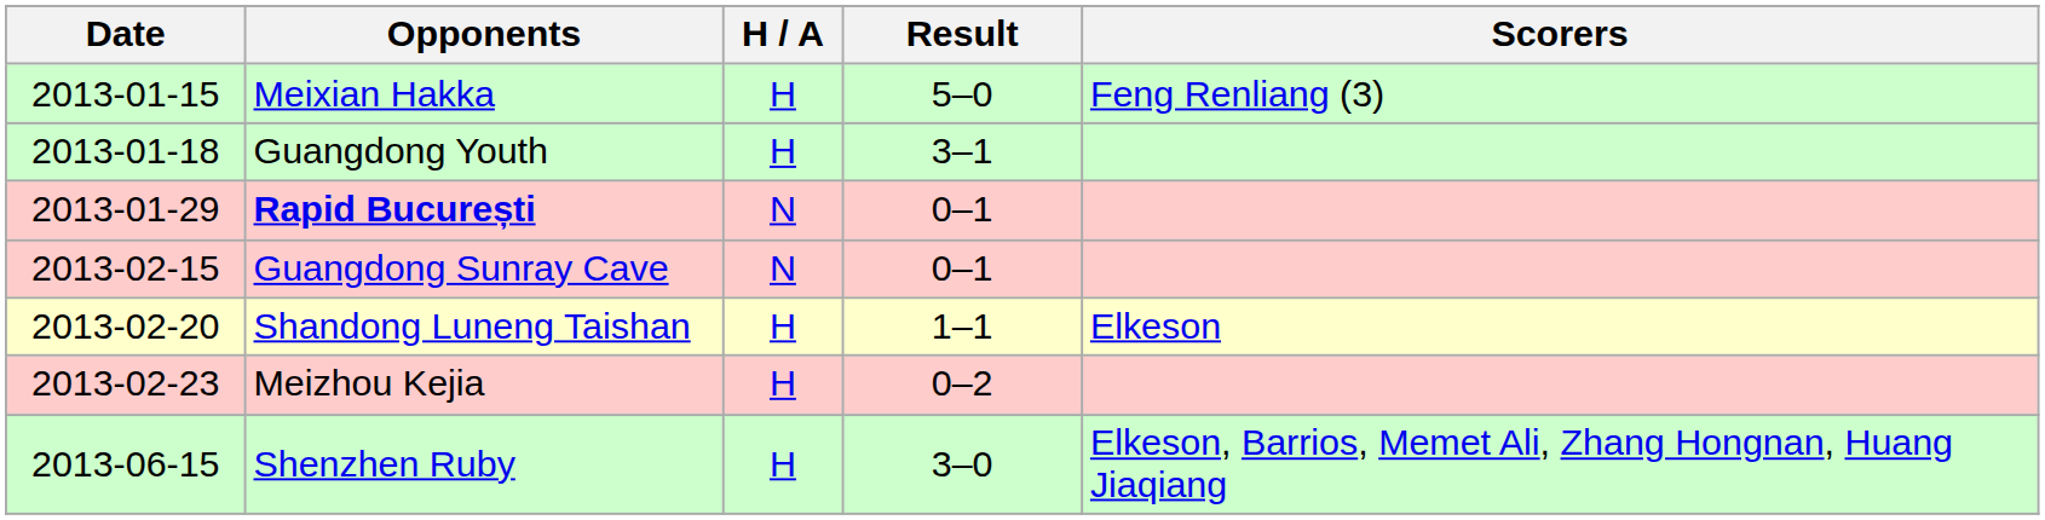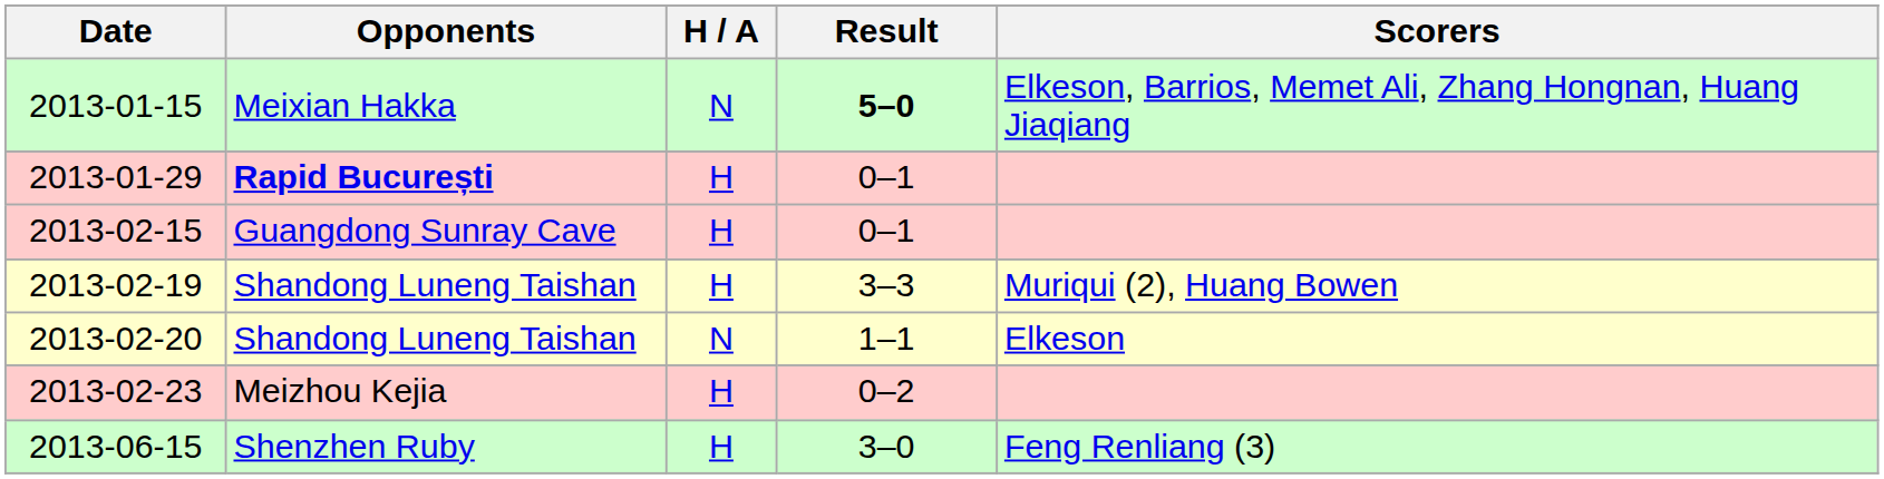2013-01-15 | H / A: H -> N
2013-01-15 | Result: normal -> bold
2013-01-15 | Scorers: Feng Renliang (3) -> Elkeson, Barrios, Memet Ali, Zhang Hongnan, Huang Jiaqiang
- row: 2013-01-18 | Guangdong Youth | H | 3–1
2013-01-29 | H / A: N -> H
2013-02-15 | H / A: N -> H
+ row: 2013-02-19 | Shandong Luneng Taishan | H | 3–3 | Muriqui (2), Huang Bowen
2013-02-20 | H / A: H -> N
2013-06-15 | Scorers: Elkeson, Barrios, Memet Ali, Zhang Hongnan, Huang Jiaqiang -> Feng Renliang (3)
